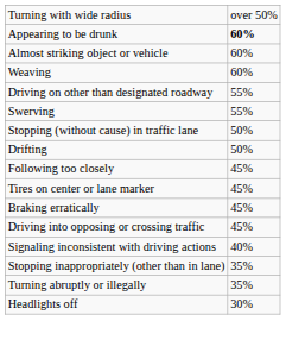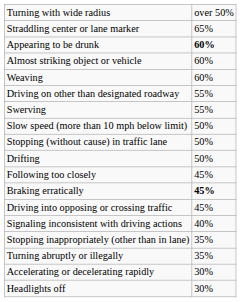+ row: Straddling center or lane marker | 65%
+ row: Slow speed (more than 10 mph below limit) | 50%
- row: Tires on center or lane marker | 45%
Braking erratically | column 2: normal -> bold
+ row: Accelerating or decelerating rapidly | 30%
